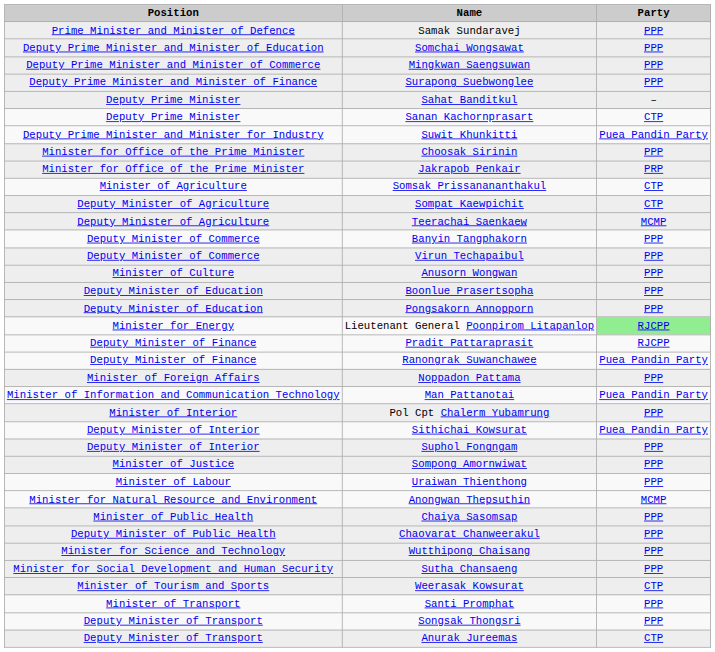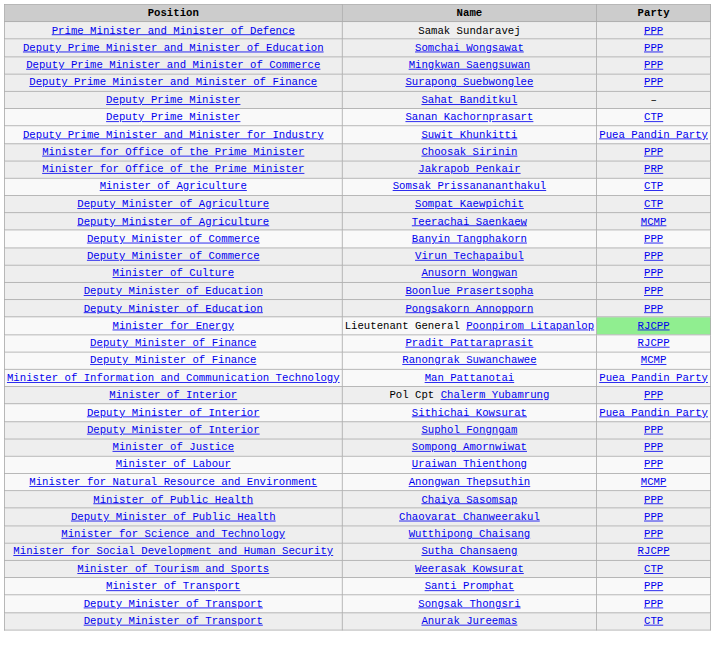Ranongrak Suwanchawee | Party: Puea Pandin Party -> MCMP
- row: Minister of Foreign Affairs | Noppadon Pattama | PPP
Sutha Chansaeng | Party: PPP -> RJCPP
